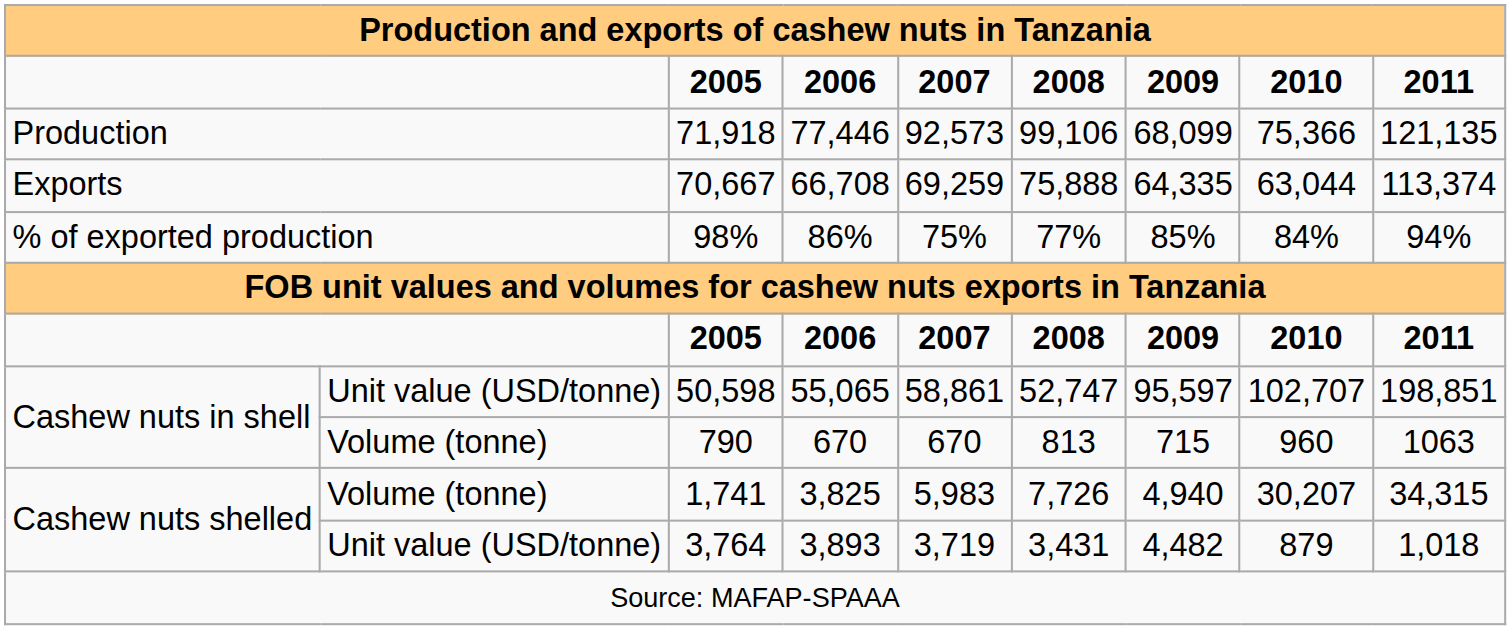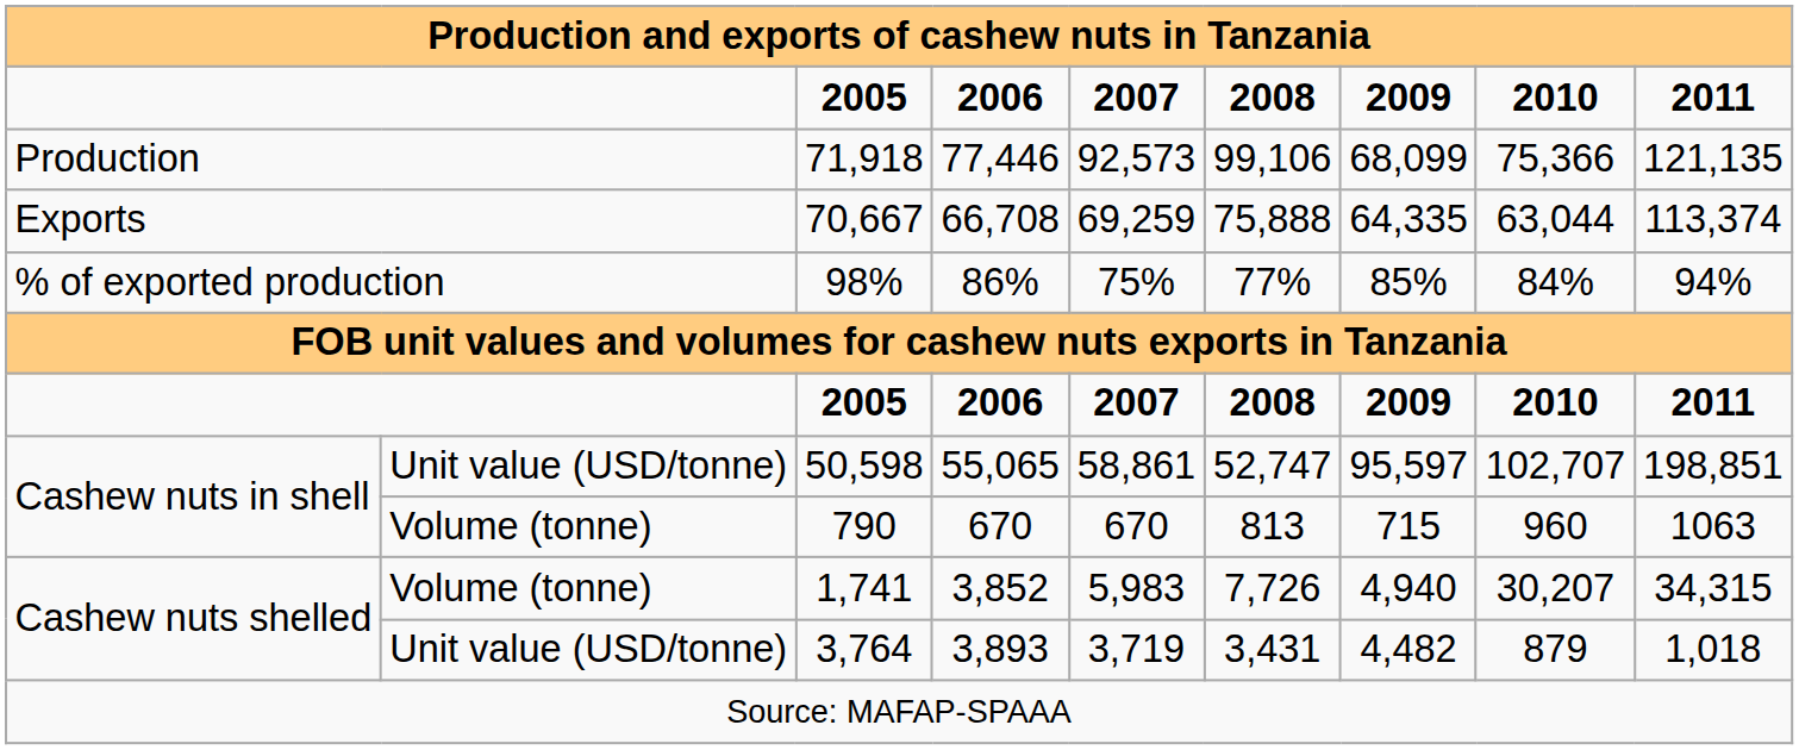1,741 | 2006: 3,825 -> 3,852
